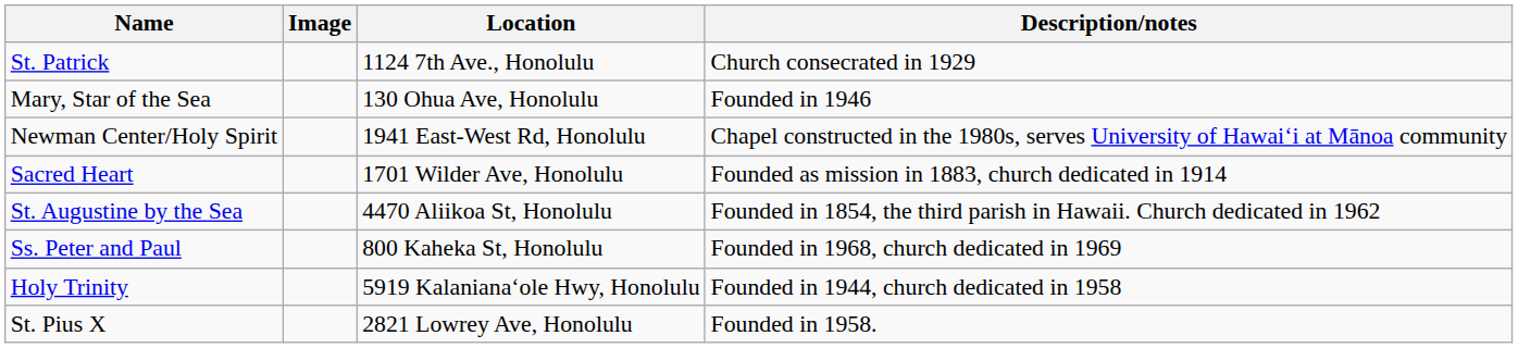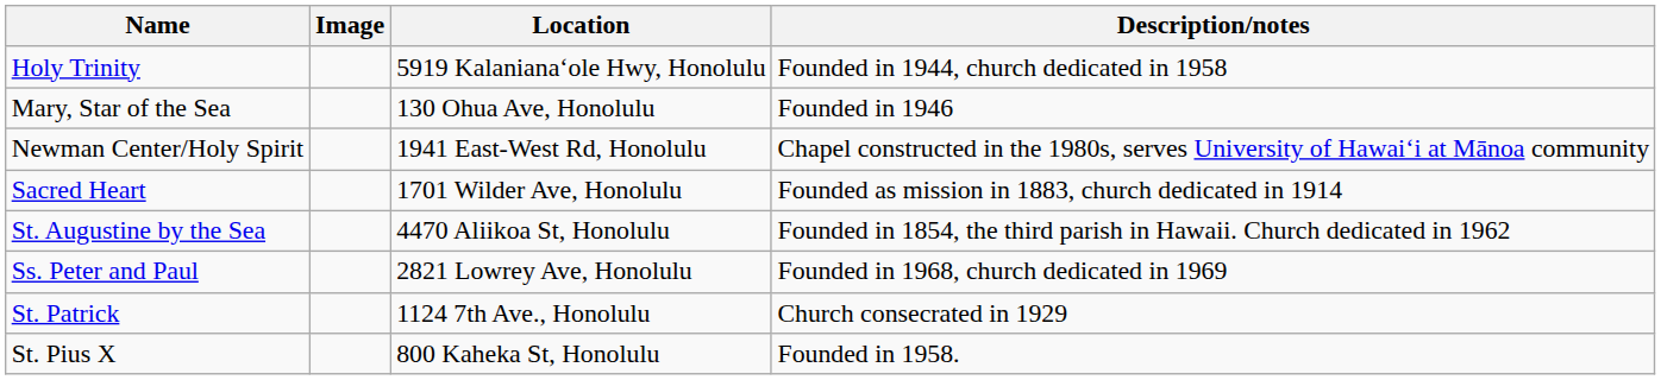rows swapped: Holy Trinity <-> St. Patrick
Ss. Peter and Paul | Location: 800 Kaheka St, Honolulu -> 2821 Lowrey Ave, Honolulu
St. Pius X | Location: 2821 Lowrey Ave, Honolulu -> 800 Kaheka St, Honolulu
